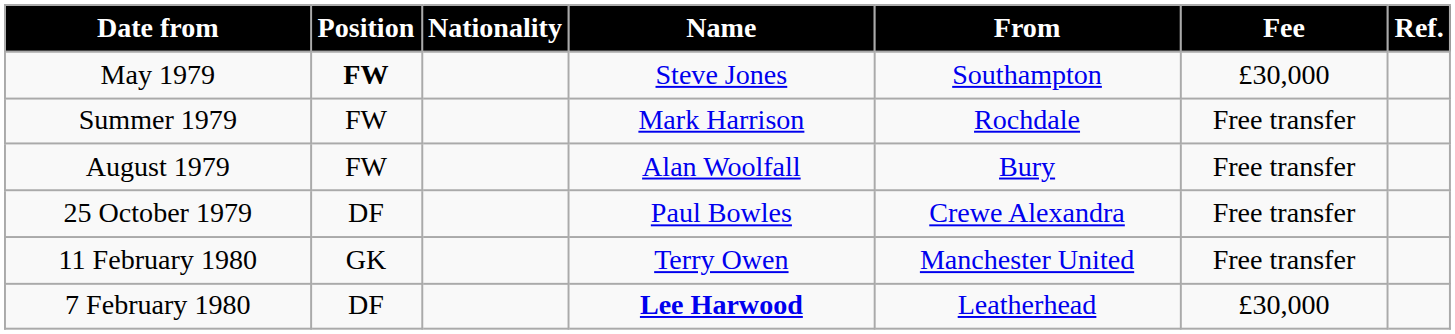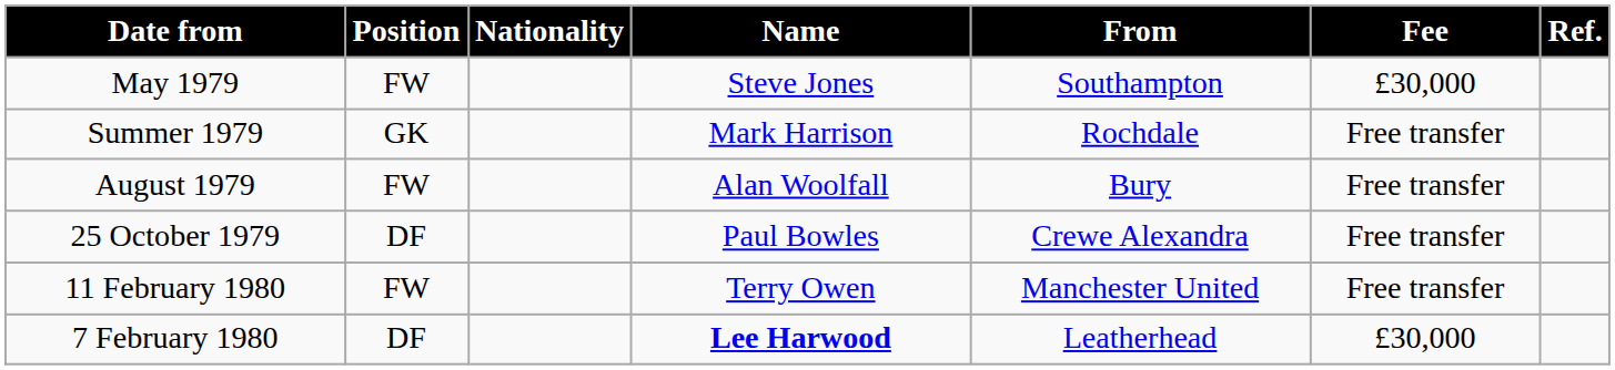May 1979 | Position: bold -> normal
Summer 1979 | Position: FW -> GK
11 February 1980 | Position: GK -> FW
